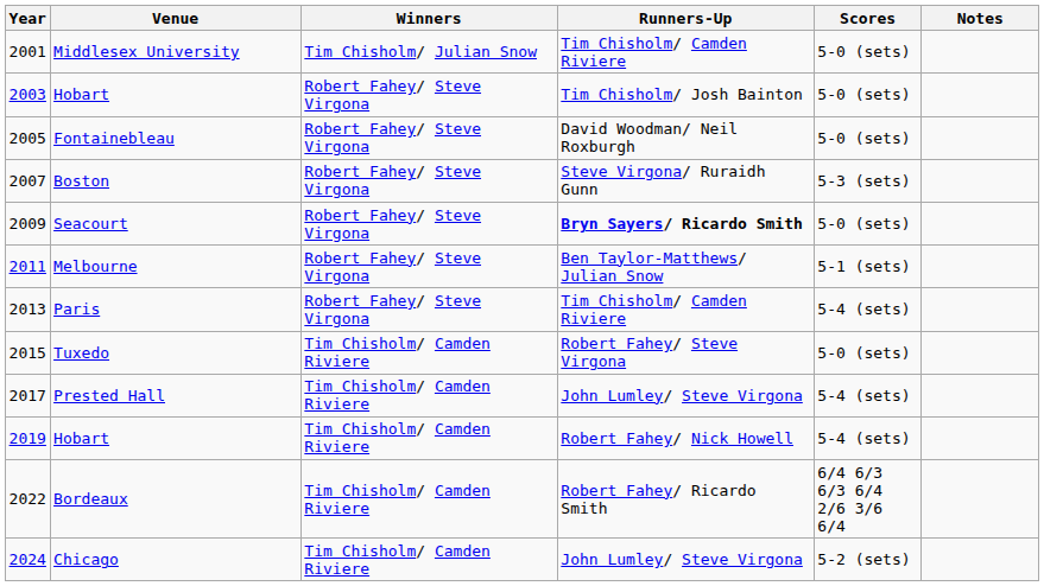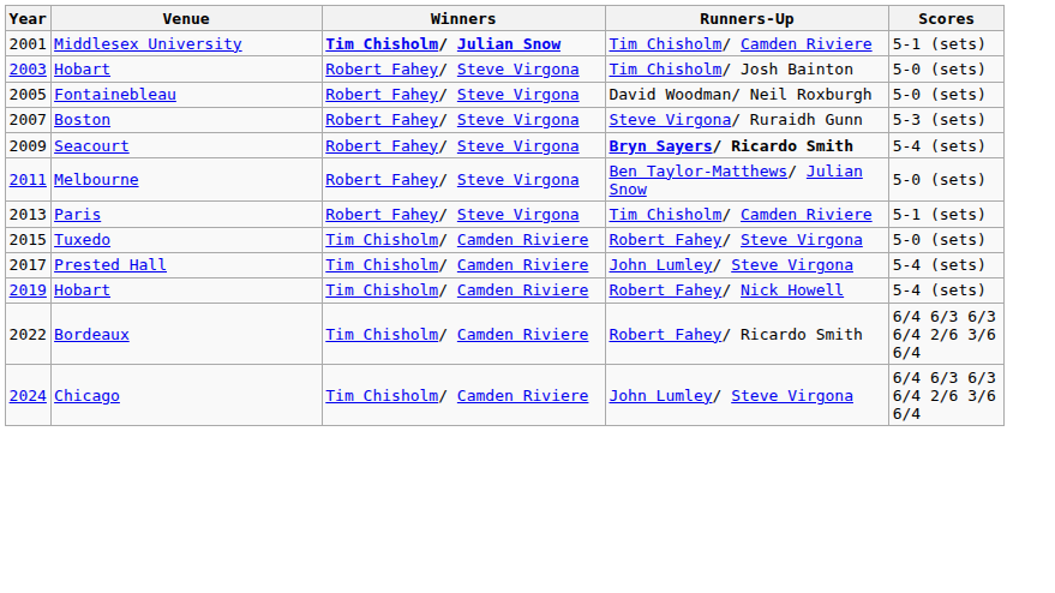- column: Notes
Middlesex University | Winners: normal -> bold
Middlesex University | Scores: 5-0 (sets) -> 5-1 (sets)
Seacourt | Scores: 5-0 (sets) -> 5-4 (sets)
Melbourne | Scores: 5-1 (sets) -> 5-0 (sets)
Paris | Scores: 5-4 (sets) -> 5-1 (sets)
Chicago | Scores: 5-2 (sets) -> 6/4 6/3 6/3 6/4 2/6 3/6 6/4
